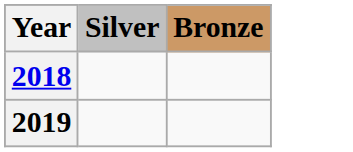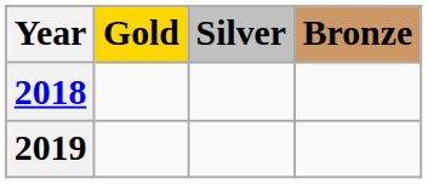+ column: Gold
